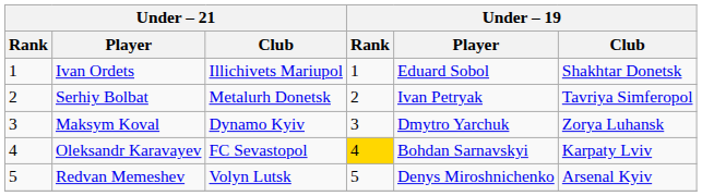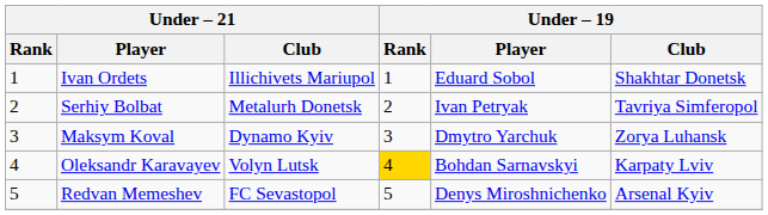Oleksandr Karavayev | Under – 21 / Club: FC Sevastopol -> Volyn Lutsk
Redvan Memeshev | Under – 21 / Club: Volyn Lutsk -> FC Sevastopol
